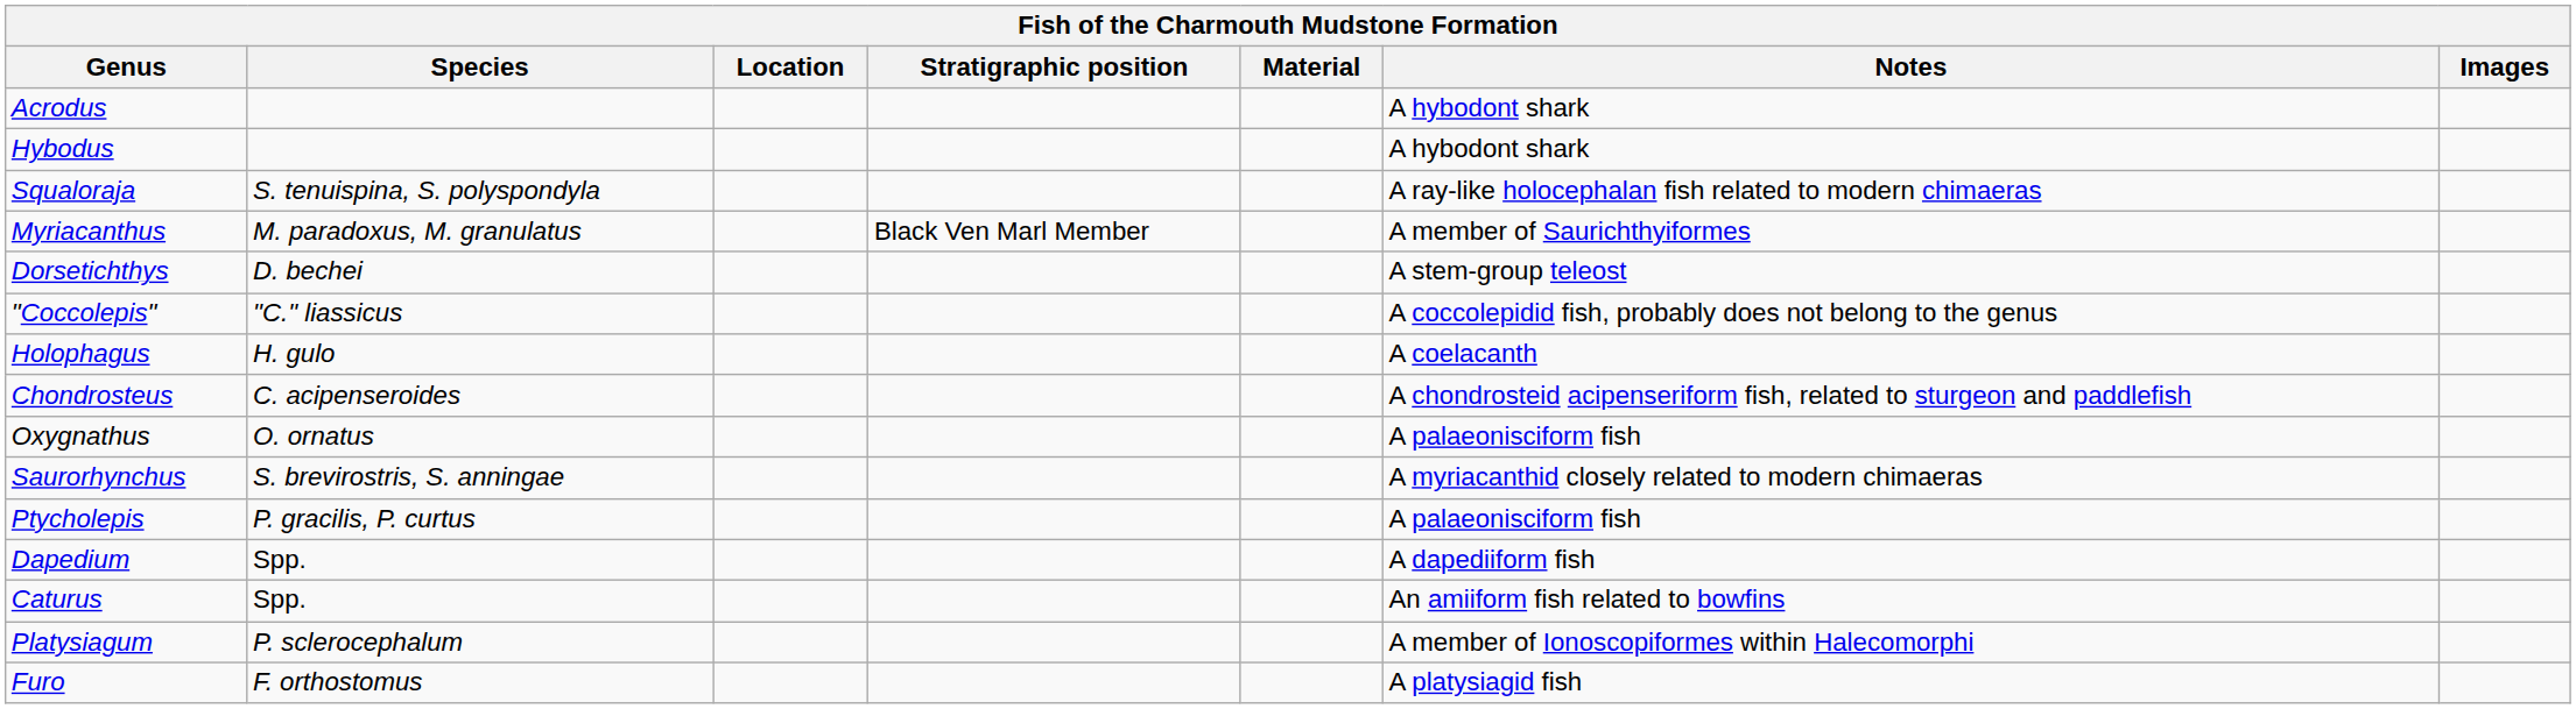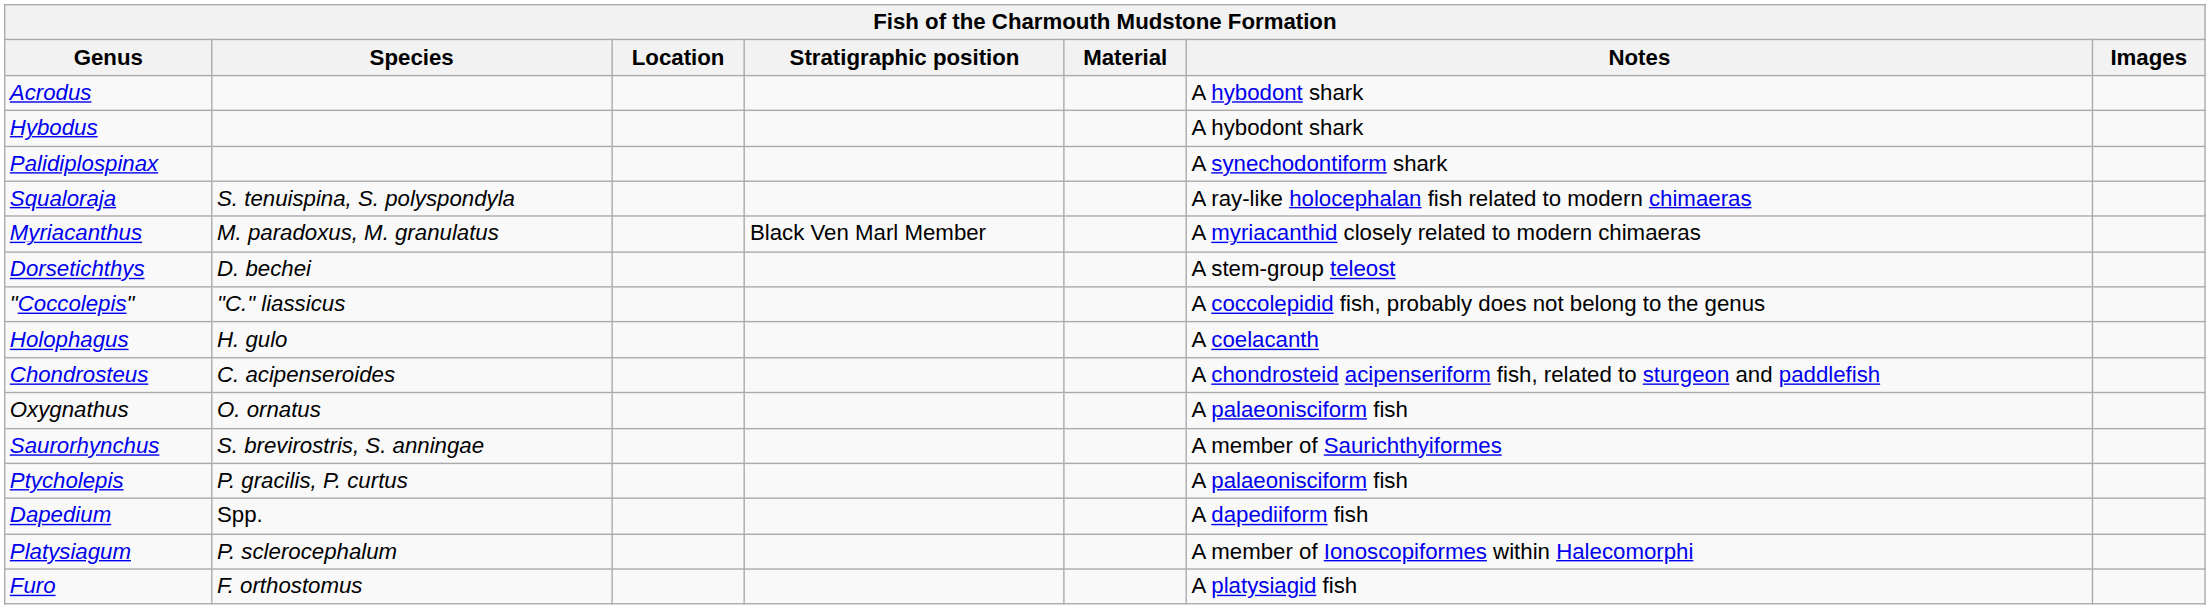+ row: Palidiplospinax | A synechodontiform shark
Myriacanthus | Notes: A member of Saurichthyiformes -> A myriacanthid closely related to modern chimaeras
Saurorhynchus | Notes: A myriacanthid closely related to modern chimaeras -> A member of Saurichthyiformes
- row: Caturus | Spp. | An amiiform fish related to bowfins
